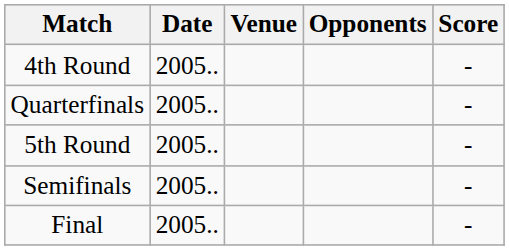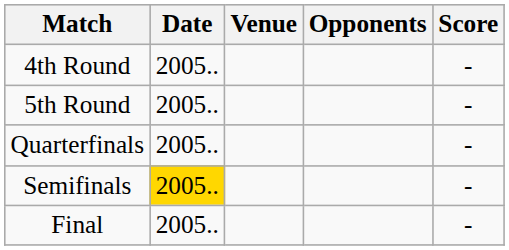rows swapped: 5th Round <-> Quarterfinals
Semifinals | Date: no background -> gold background
